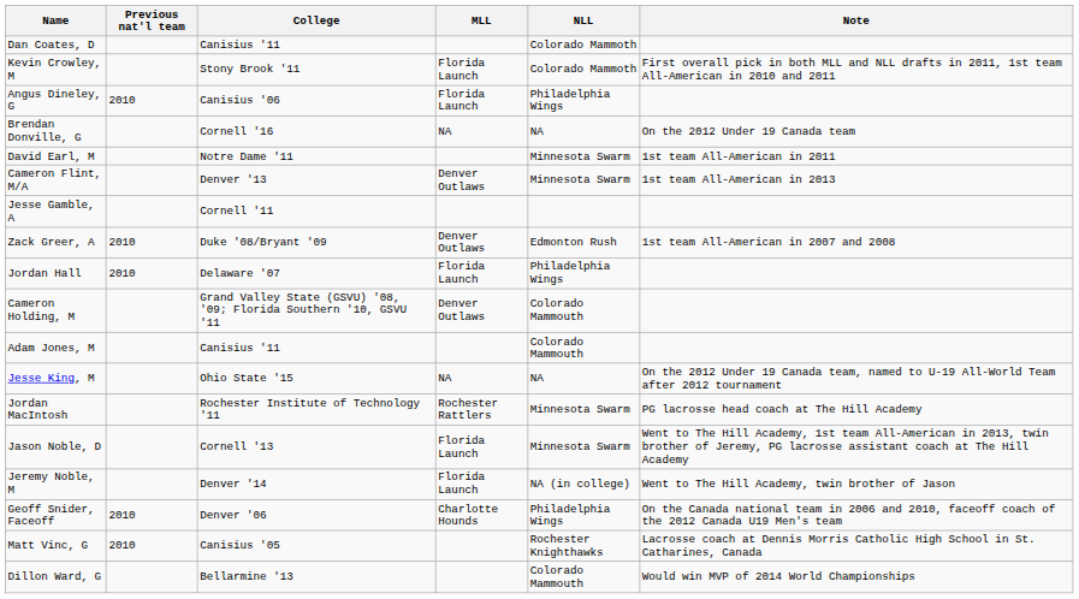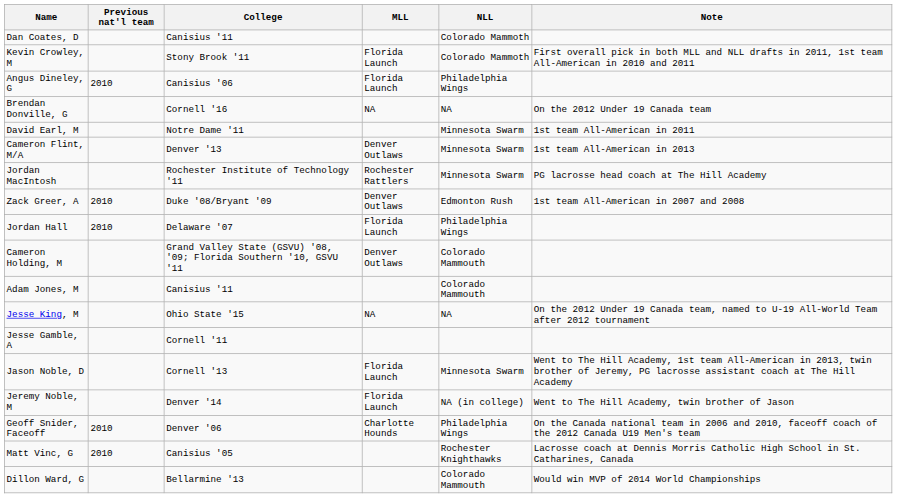rows swapped: Jesse Gamble, A <-> Jordan MacIntosh
